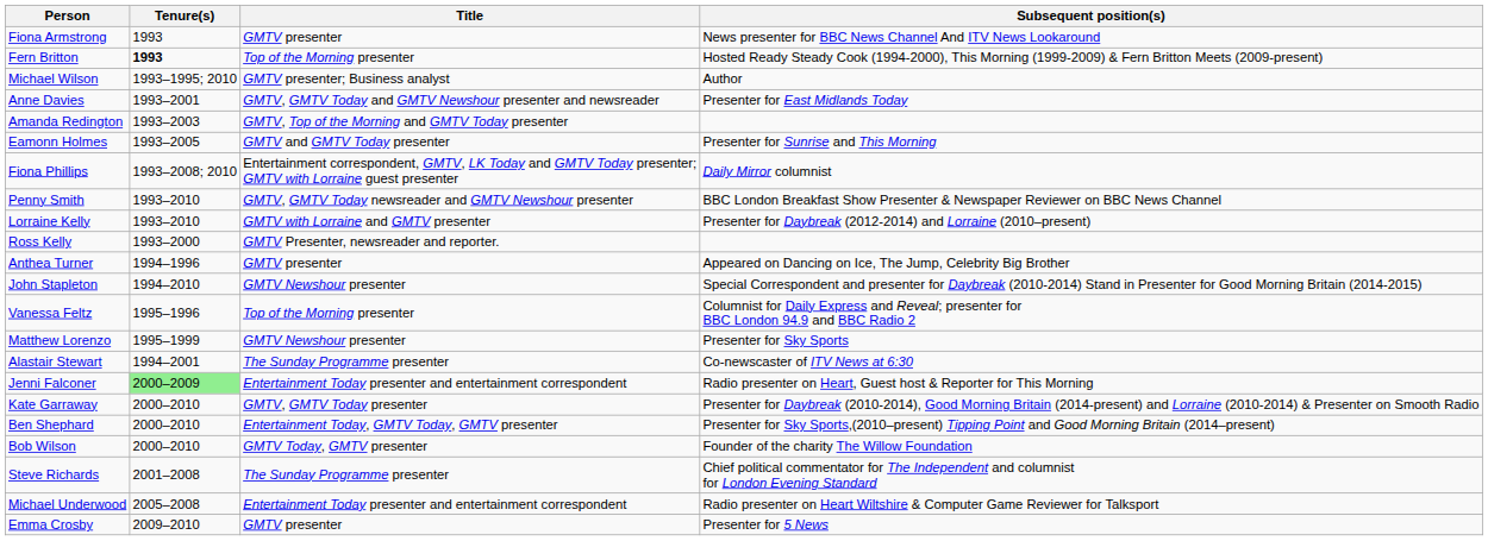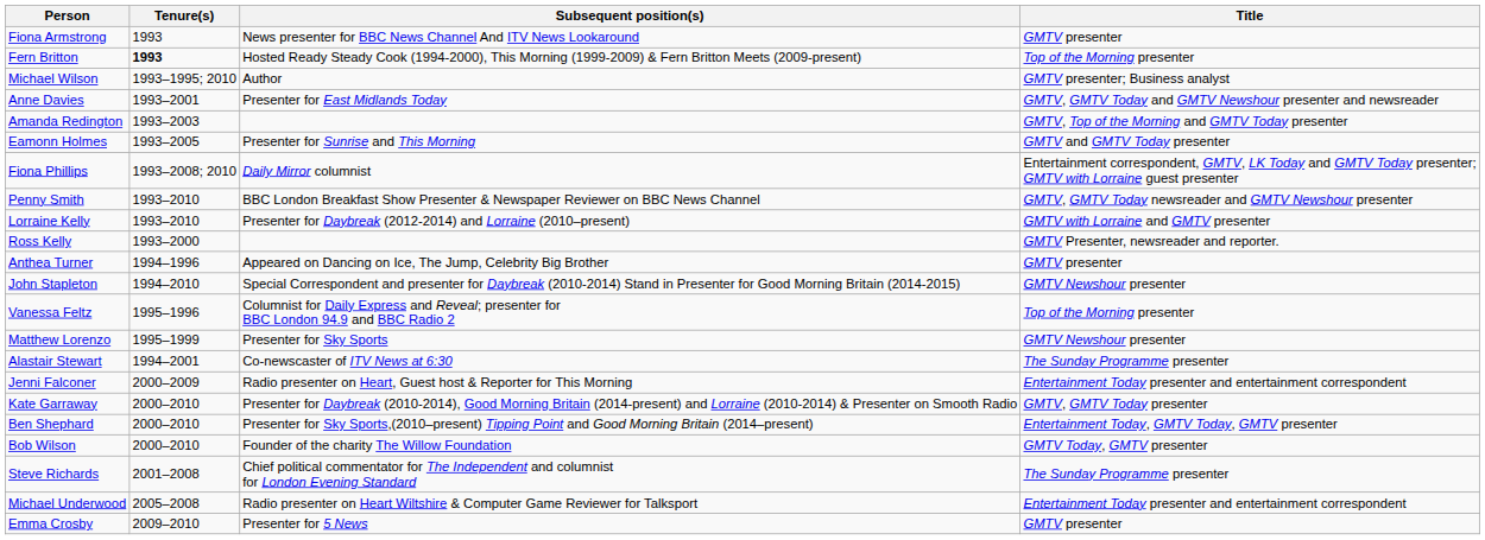columns swapped: Title <-> Subsequent position(s)
Jenni Falconer | Tenure(s): lightgreen background -> no background
